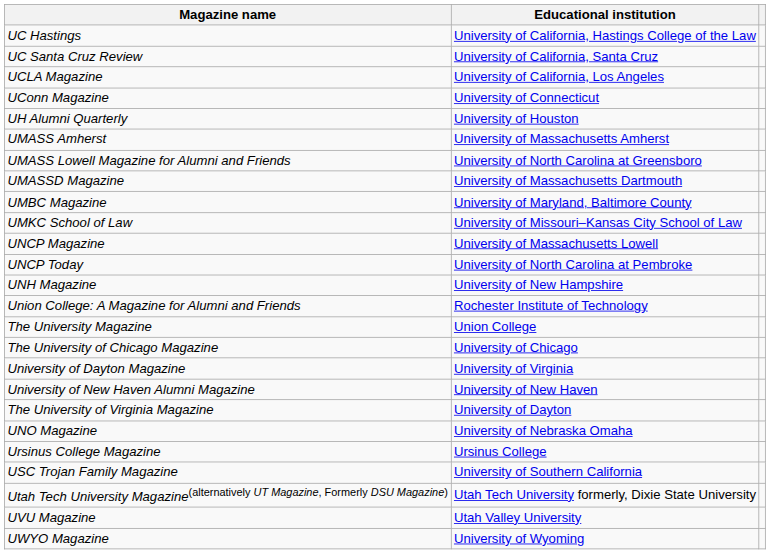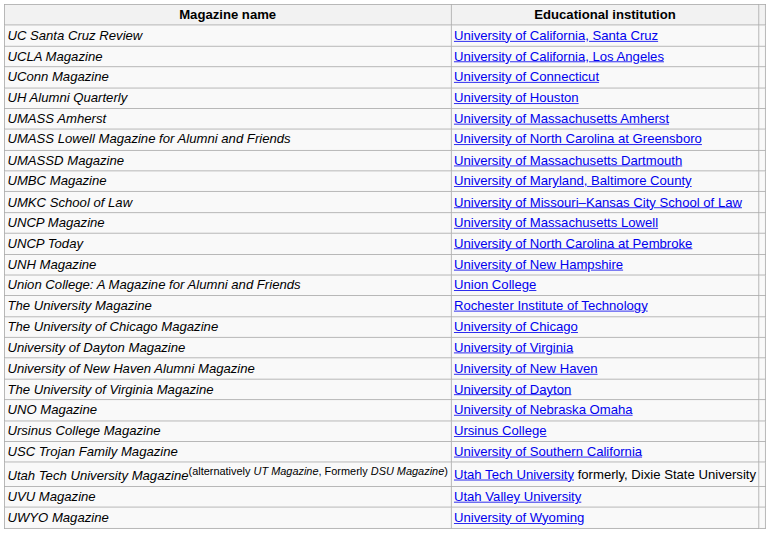- row: UC Hastings | University of California, Hastings College of the Law
Union College: A Magazine for Alumni and Friends | Educational institution: Rochester Institute of Technology -> Union College
The University Magazine | Educational institution: Union College -> Rochester Institute of Technology
